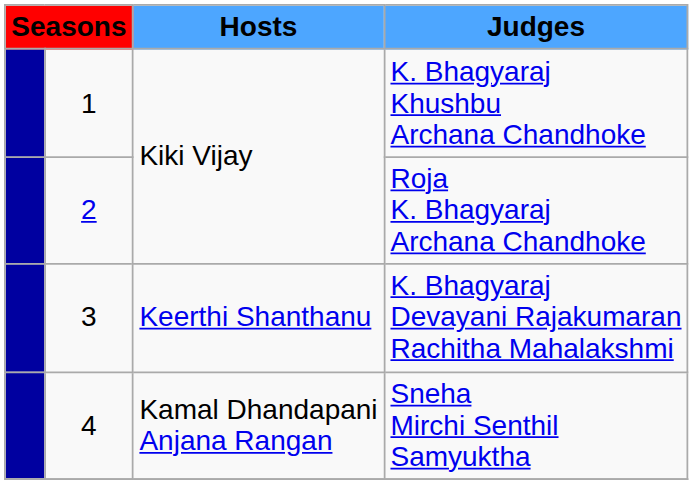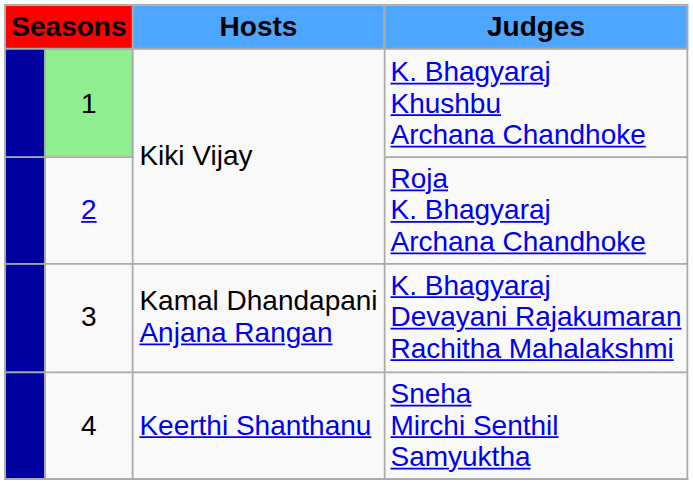K. Bhagyaraj Khushbu Archana Chandhoke | column 2: no background -> lightgreen background
K. Bhagyaraj Devayani Rajakumaran Rachitha Mahalakshmi | Hosts: Keerthi Shanthanu -> Kamal Dhandapani Anjana Rangan
Sneha Mirchi Senthil Samyuktha | Hosts: Kamal Dhandapani Anjana Rangan -> Keerthi Shanthanu
